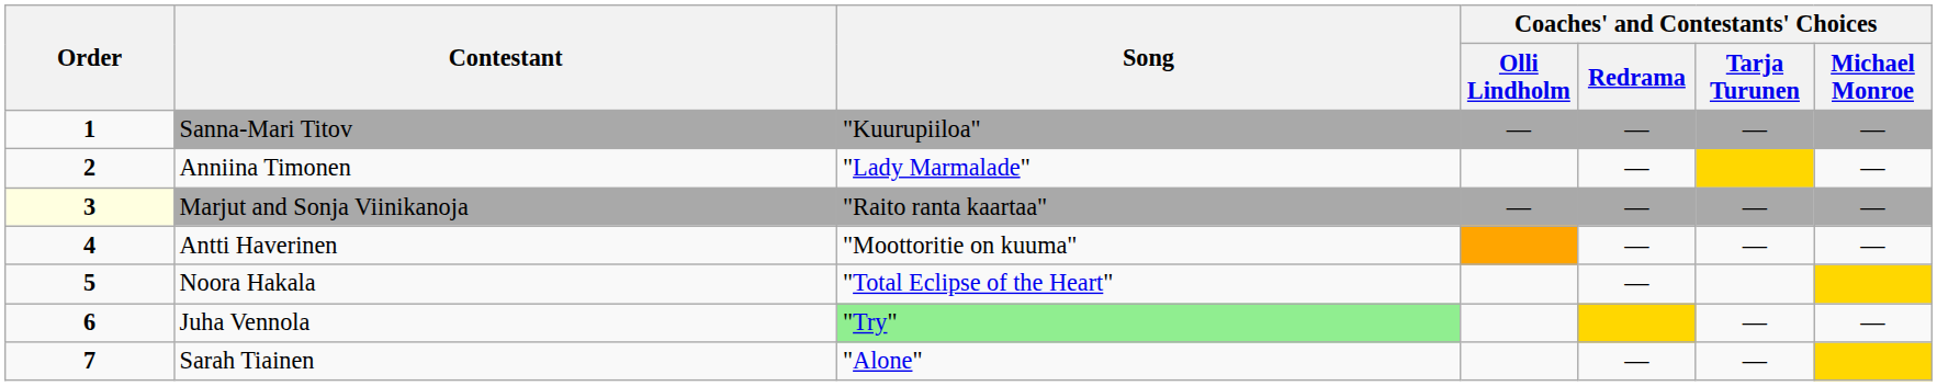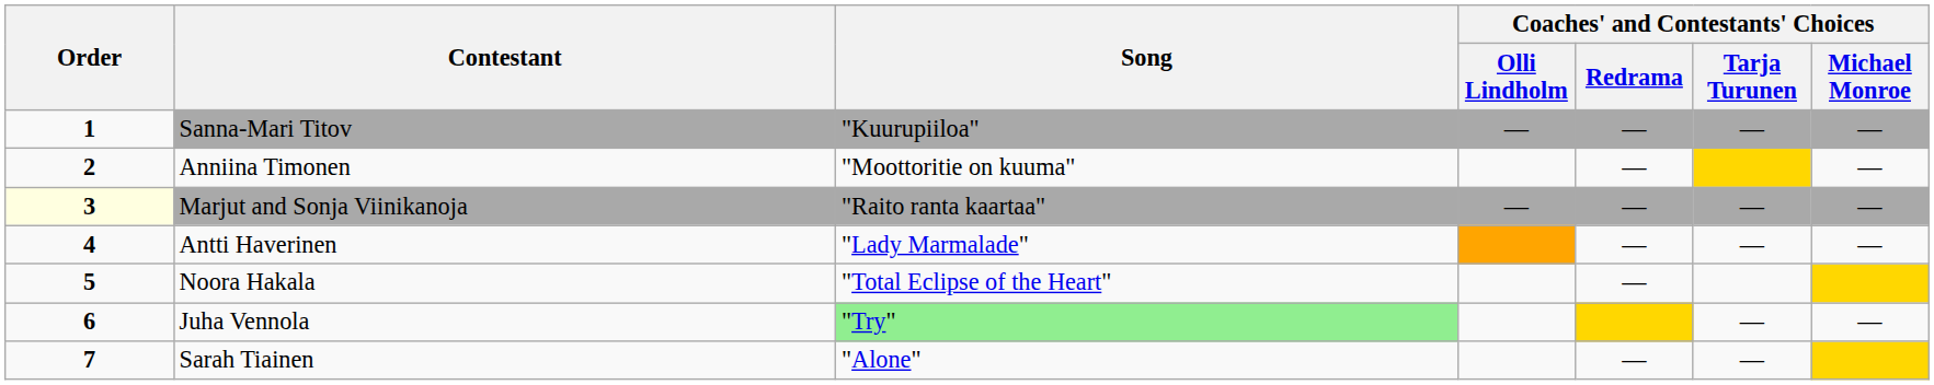Anniina Timonen | Song: "Lady Marmalade" -> "Moottoritie on kuuma"
Antti Haverinen | Song: "Moottoritie on kuuma" -> "Lady Marmalade"
